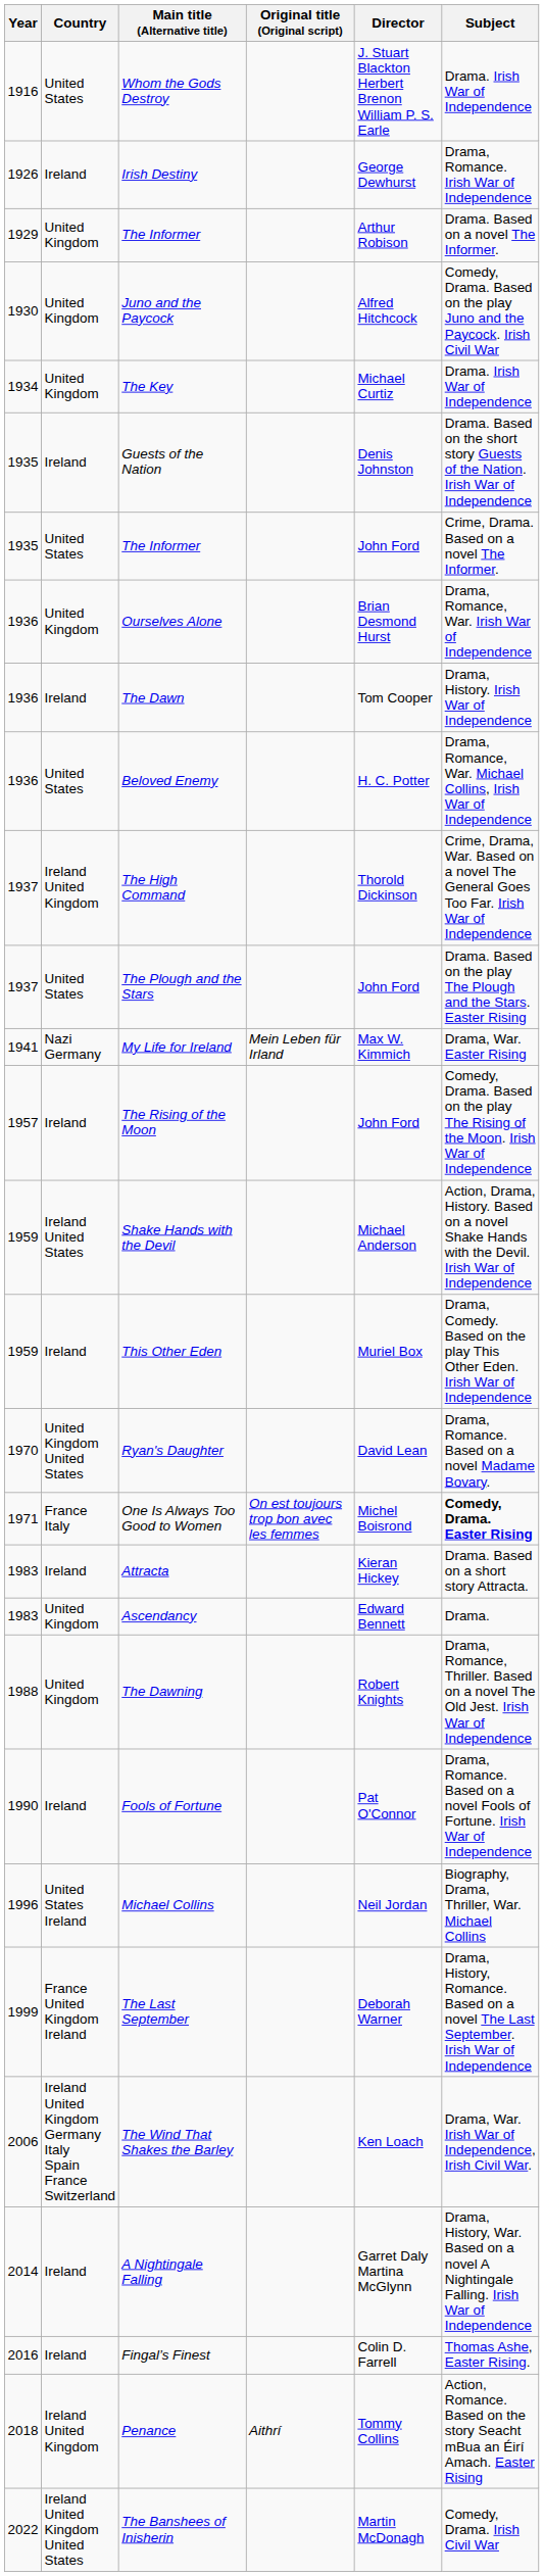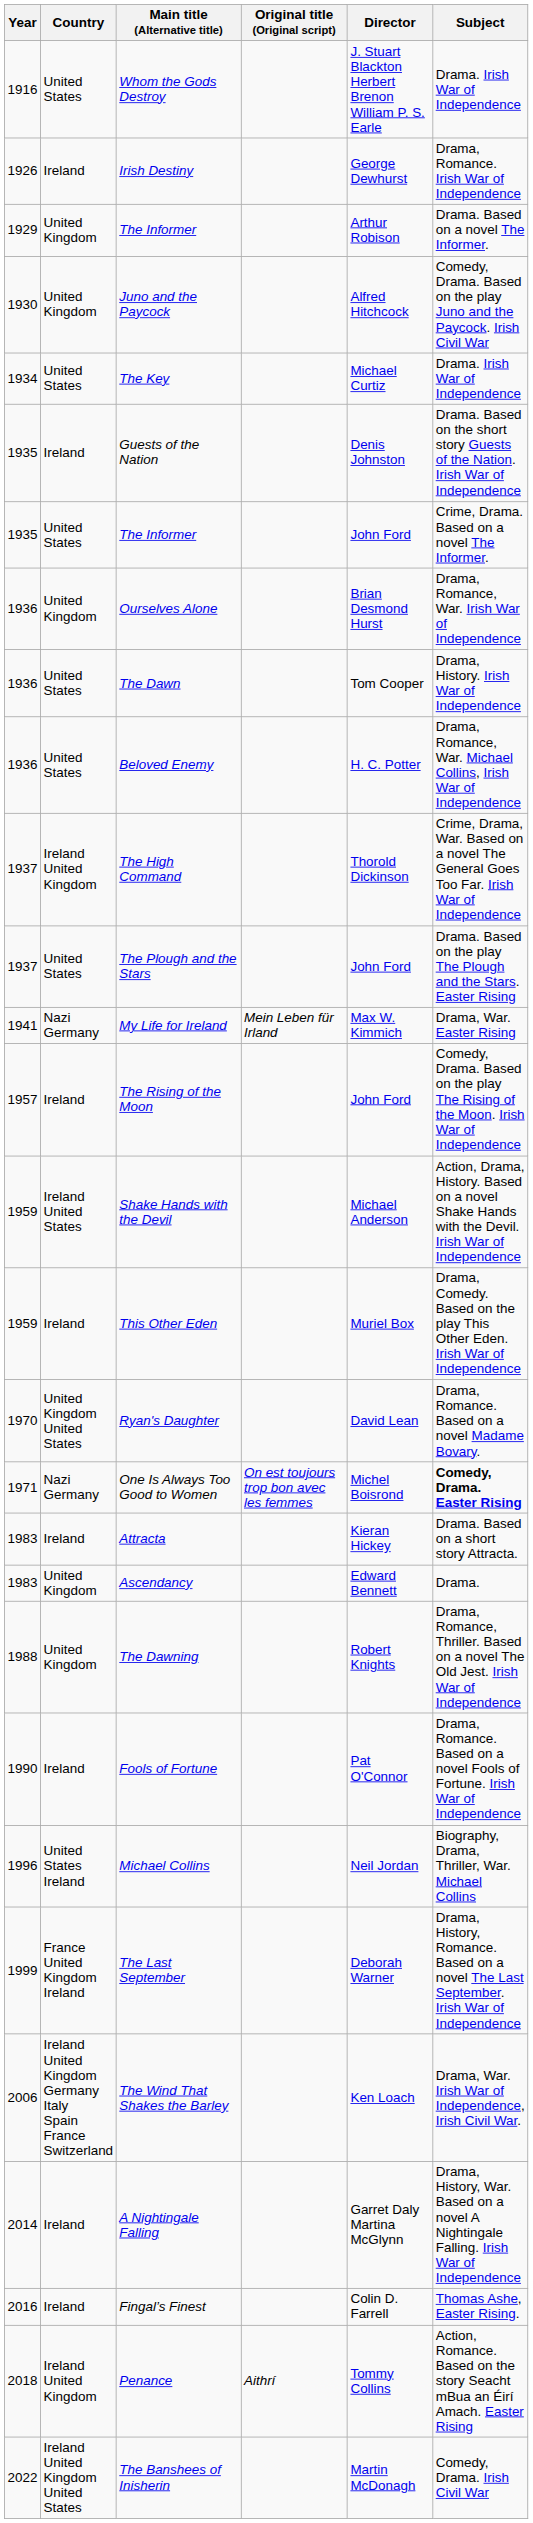The Key | Country: United Kingdom -> United States
The Dawn | Country: Ireland -> United States
One Is Always Too Good to Women | Country: France Italy -> Nazi Germany
